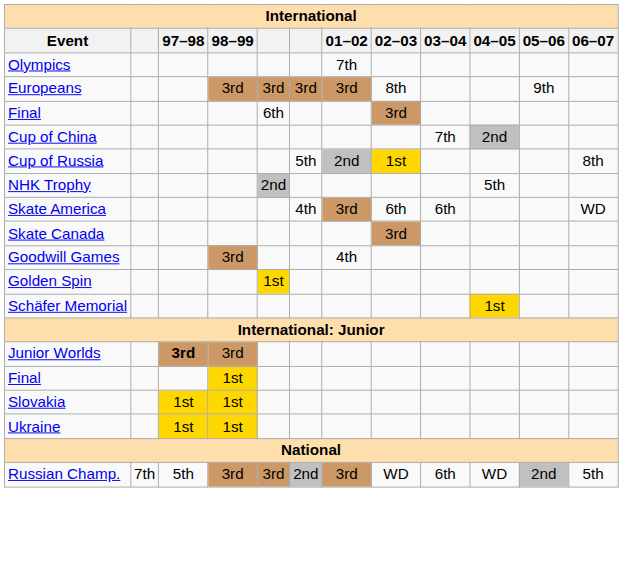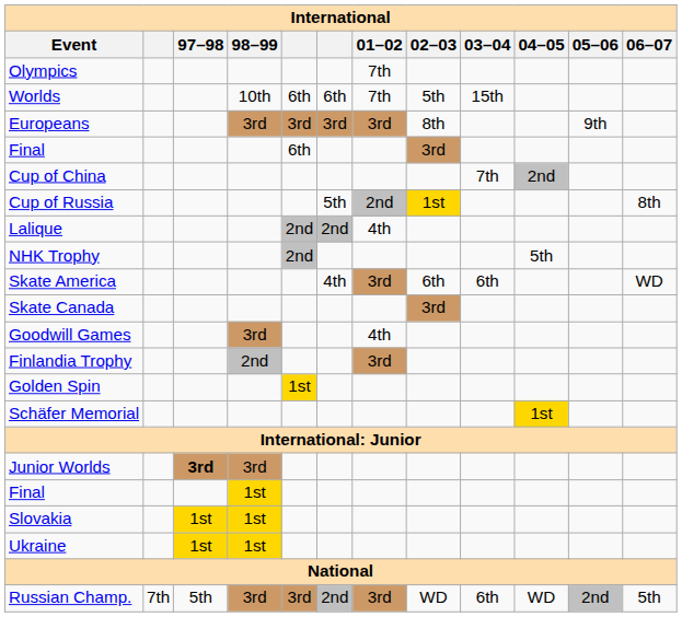+ row: Worlds | 10th | 6th | 6th | 7th | 5th | 15th
+ row: Lalique | 2nd | 2nd | 4th
+ row: Finlandia Trophy | 2nd | 3rd
